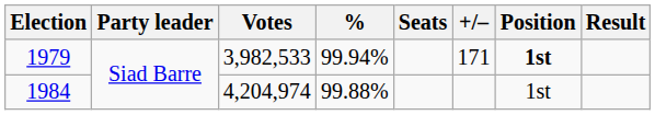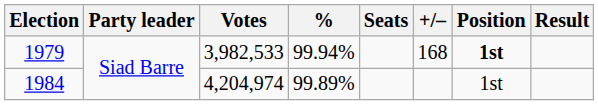1979 | +/–: 171 -> 168
1984 | %: 99.88% -> 99.89%
